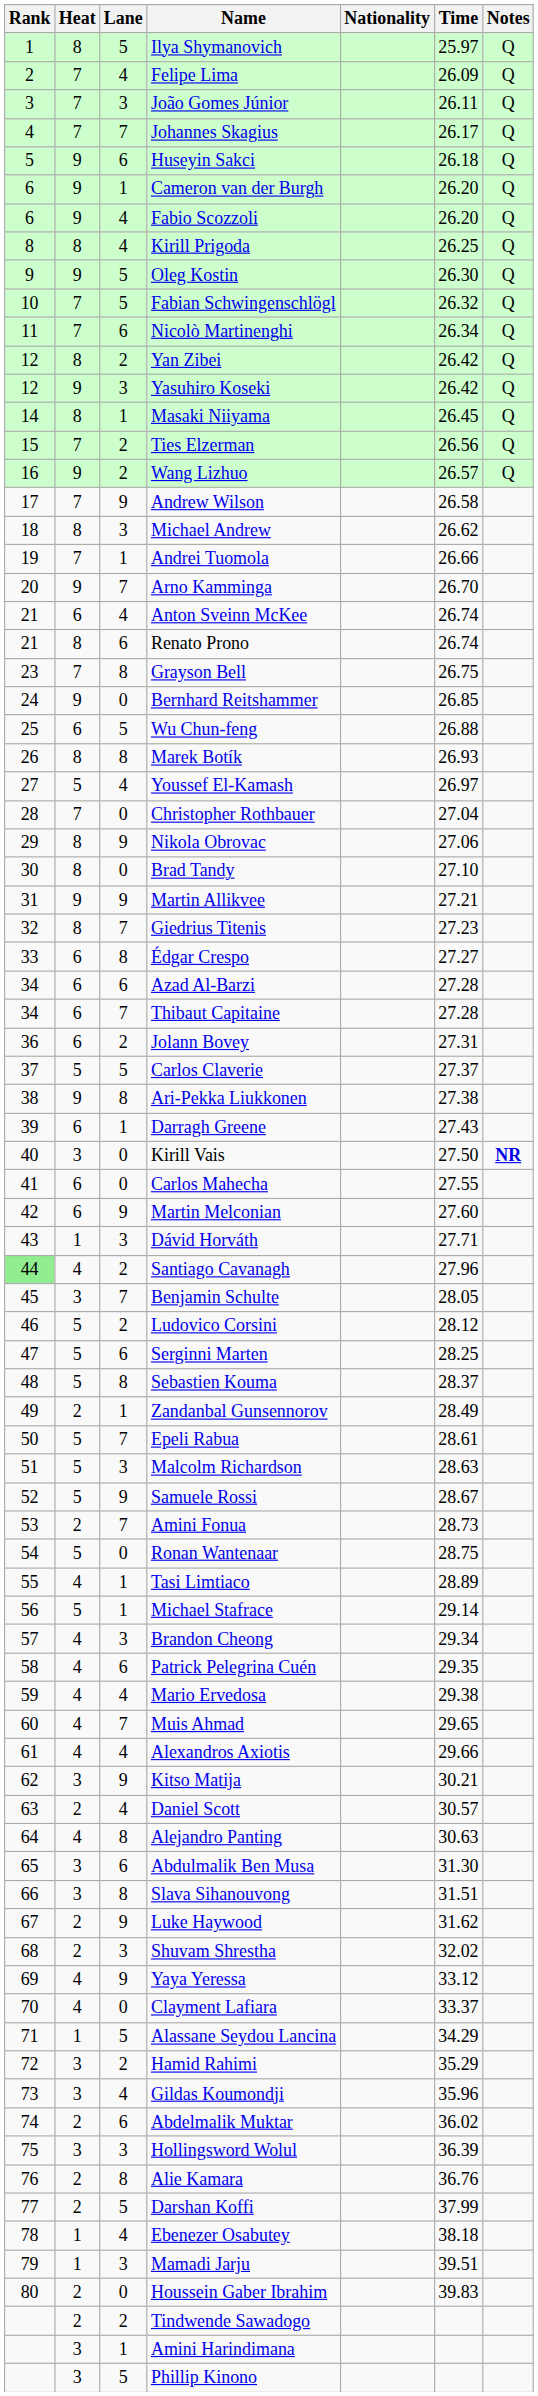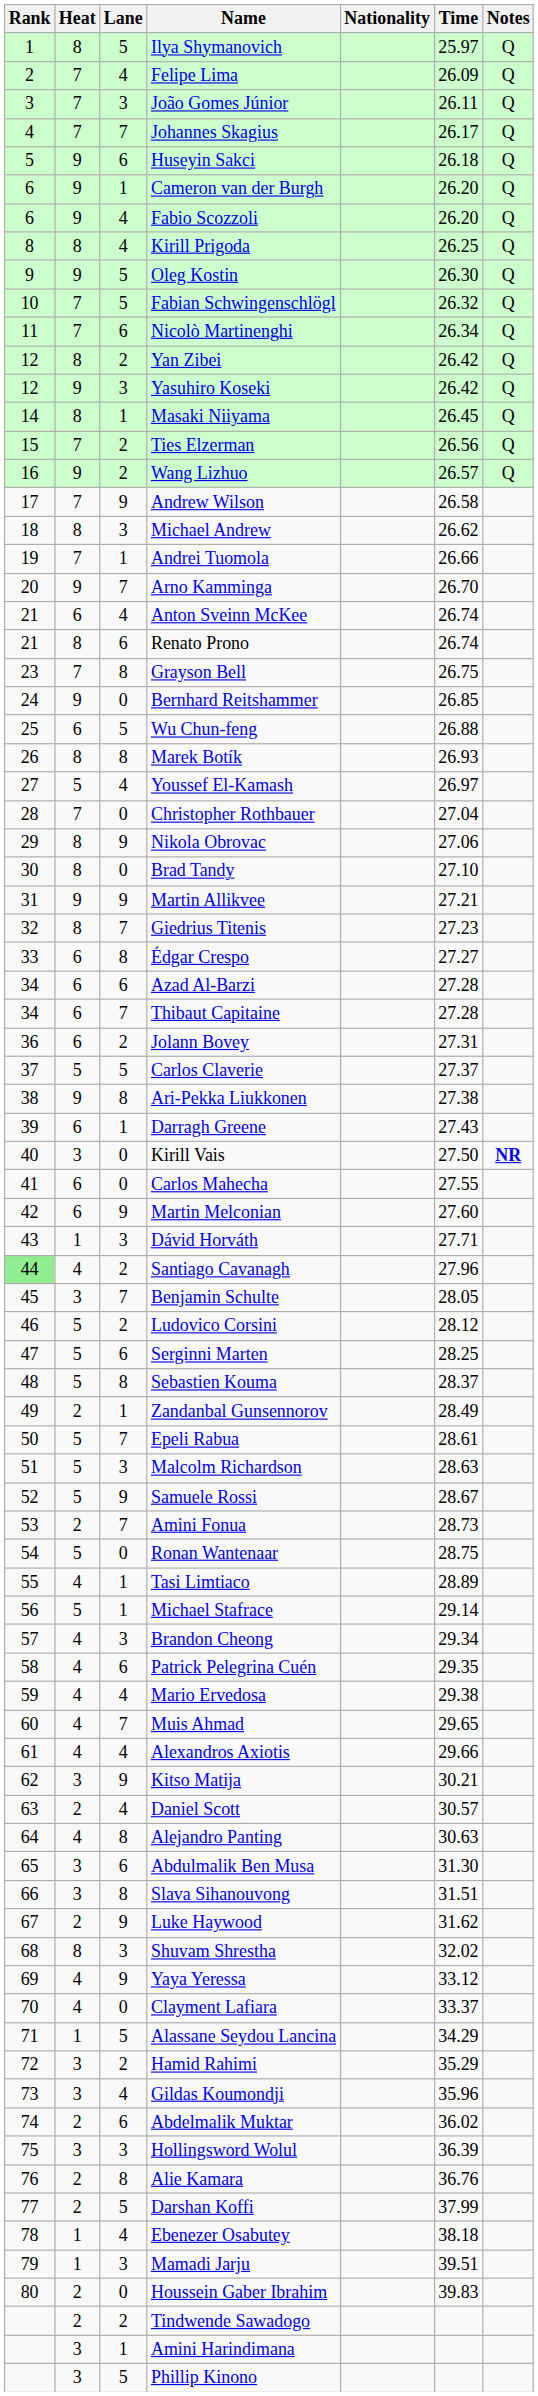Shuvam Shrestha | Heat: 2 -> 8
